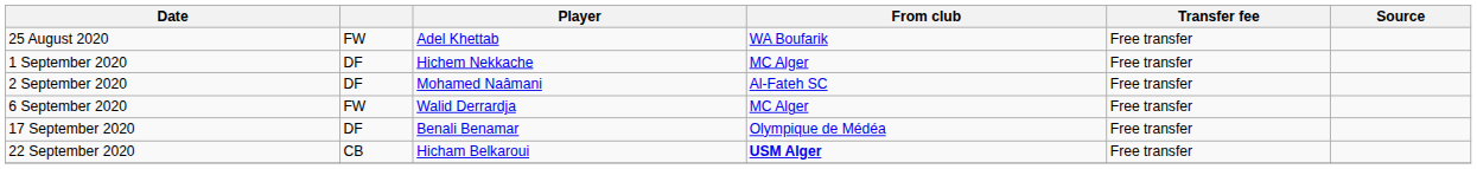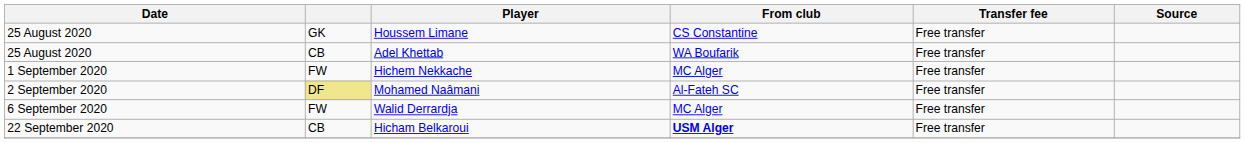+ row: 25 August 2020 | GK | Houssem Limane | CS Constantine | Free transfer
Adel Khettab | column 2: FW -> CB
Hichem Nekkache | column 2: DF -> FW
Mohamed Naâmani | column 2: no background -> khaki background
- row: 17 September 2020 | DF | Benali Benamar | Olympique de Médéa | Free transfer
